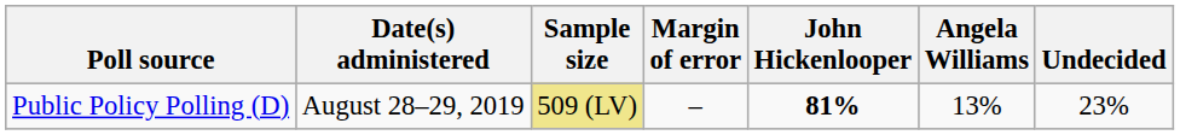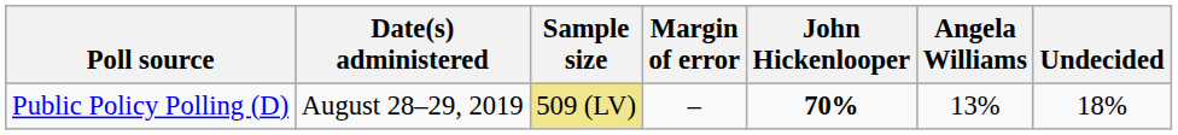Public Policy Polling (D) | John Hickenlooper: 81% -> 70%
Public Policy Polling (D) | Undecided: 23% -> 18%
